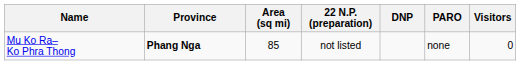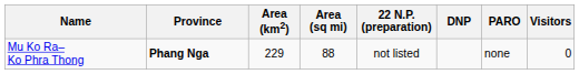+ column: Area (km2) | 229
Mu Ko Ra– Ko Phra Thong | Area (sq mi): 85 -> 88
